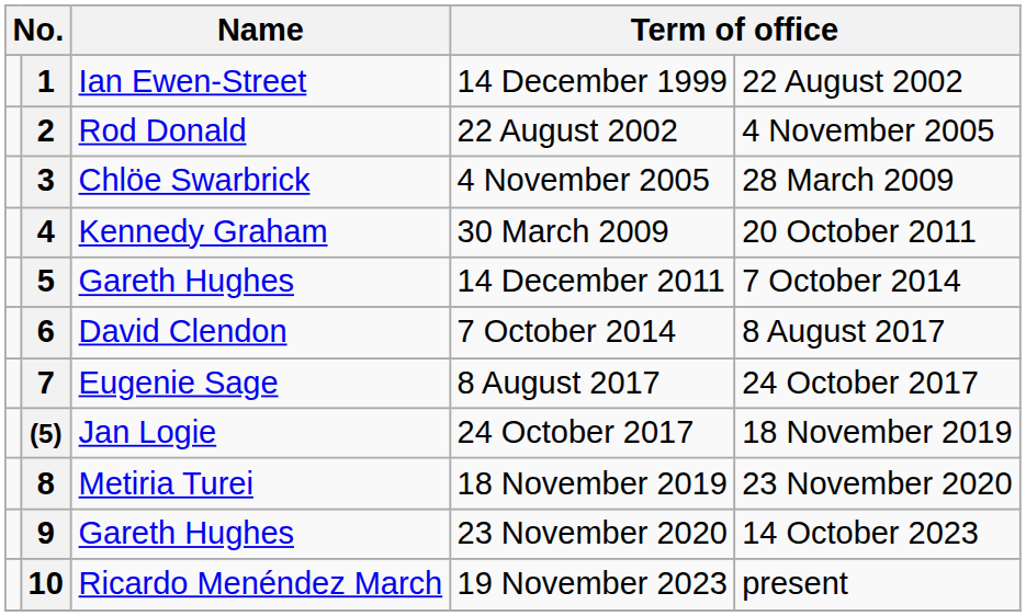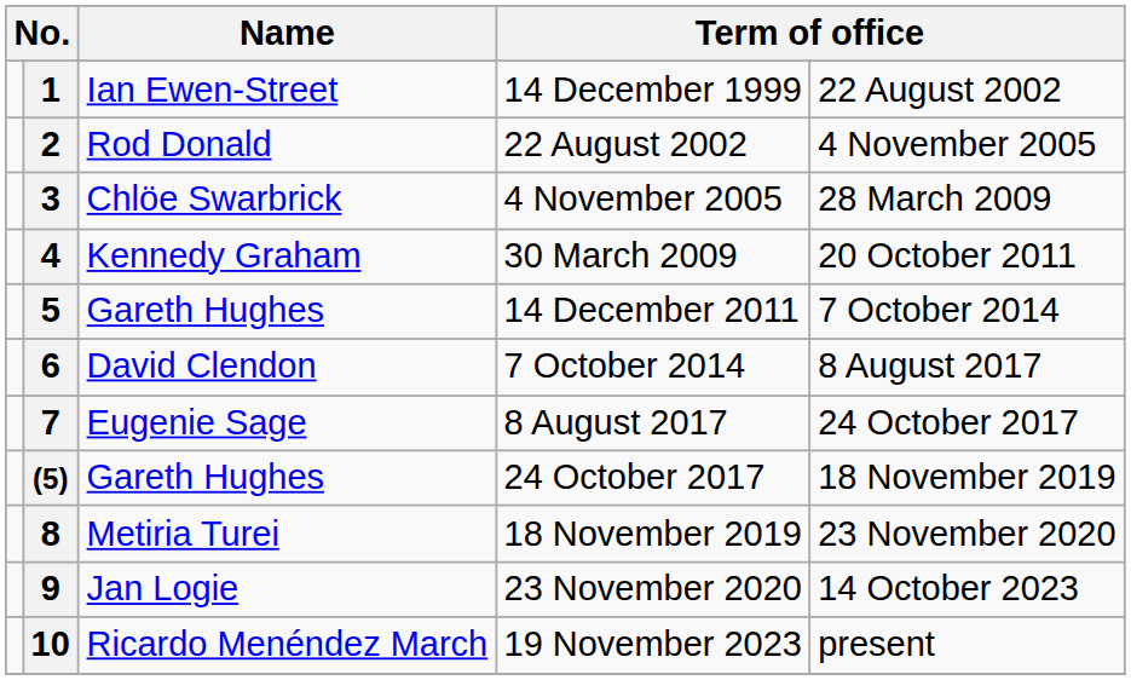(5) | Name: Jan Logie -> Gareth Hughes
9 | Name: Gareth Hughes -> Jan Logie
